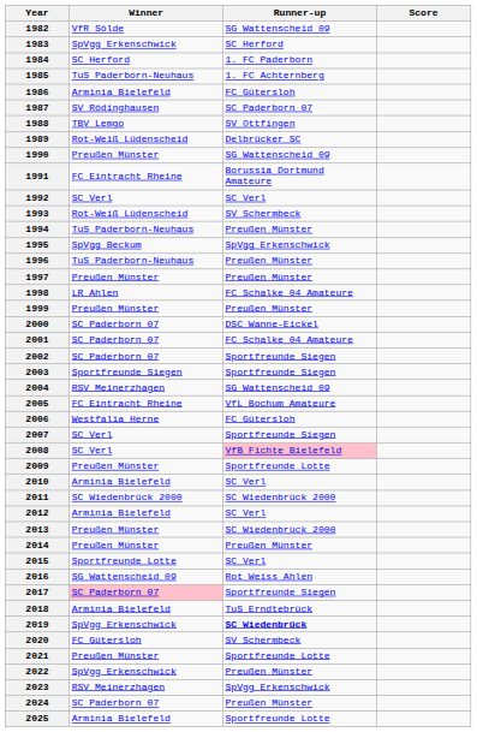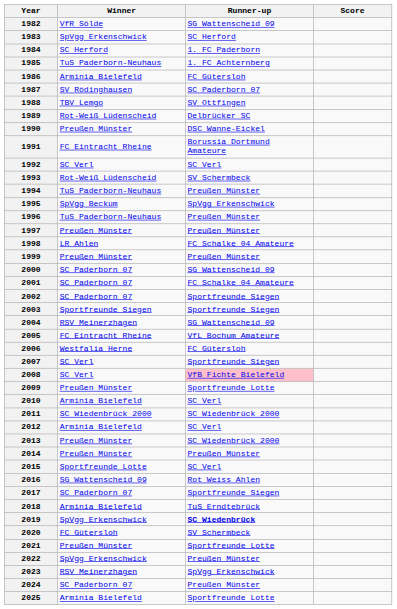1990 | Runner-up: SG Wattenscheid 09 -> DSC Wanne-Eickel
2000 | Runner-up: DSC Wanne-Eickel -> SG Wattenscheid 09
2017 | Winner: pink background -> no background
